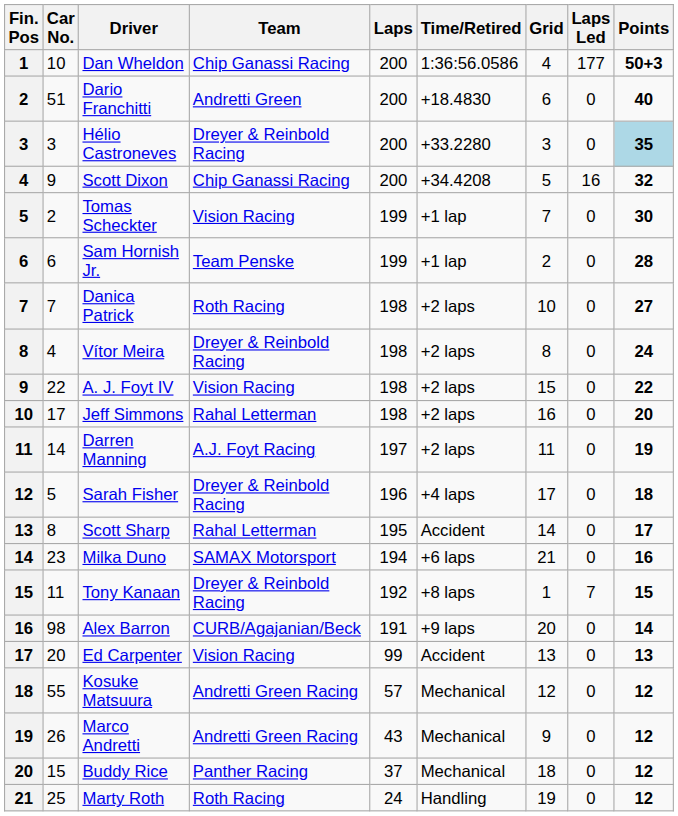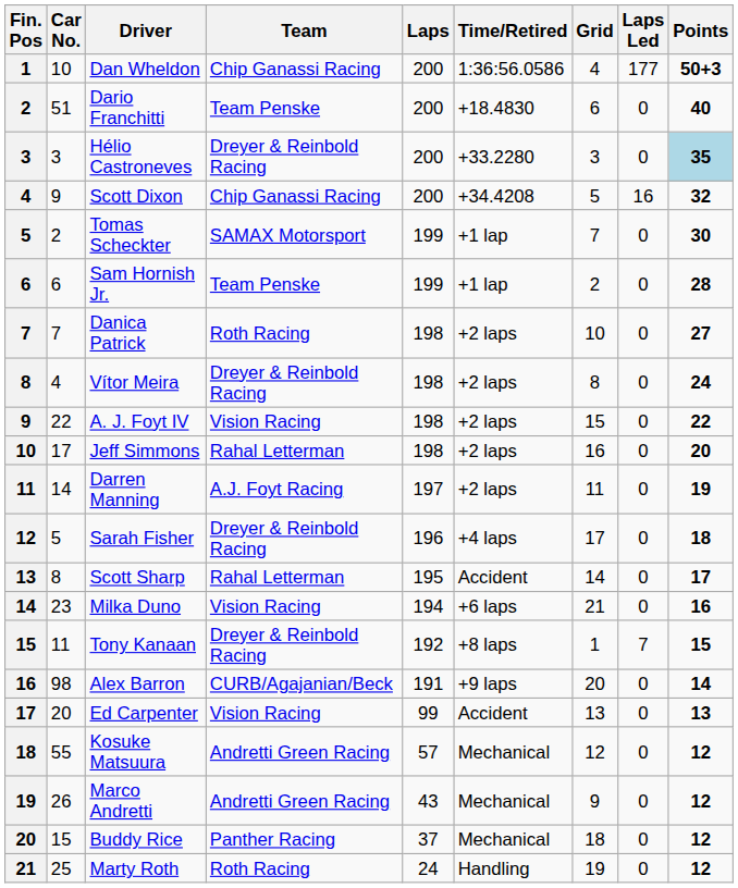Dario Franchitti | Team: Andretti Green -> Team Penske
Tomas Scheckter | Team: Vision Racing -> SAMAX Motorsport
Milka Duno | Team: SAMAX Motorsport -> Vision Racing
